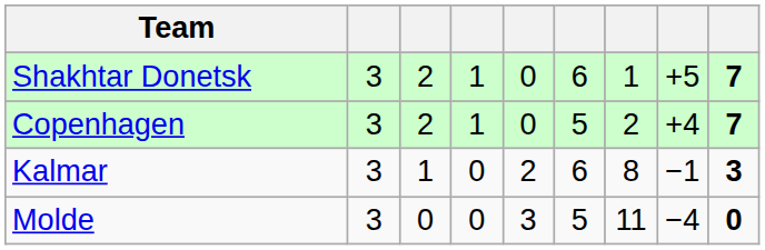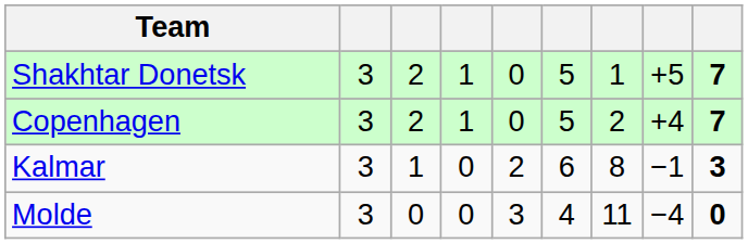Shakhtar Donetsk | column 6: 6 -> 5
Molde | column 6: 5 -> 4
